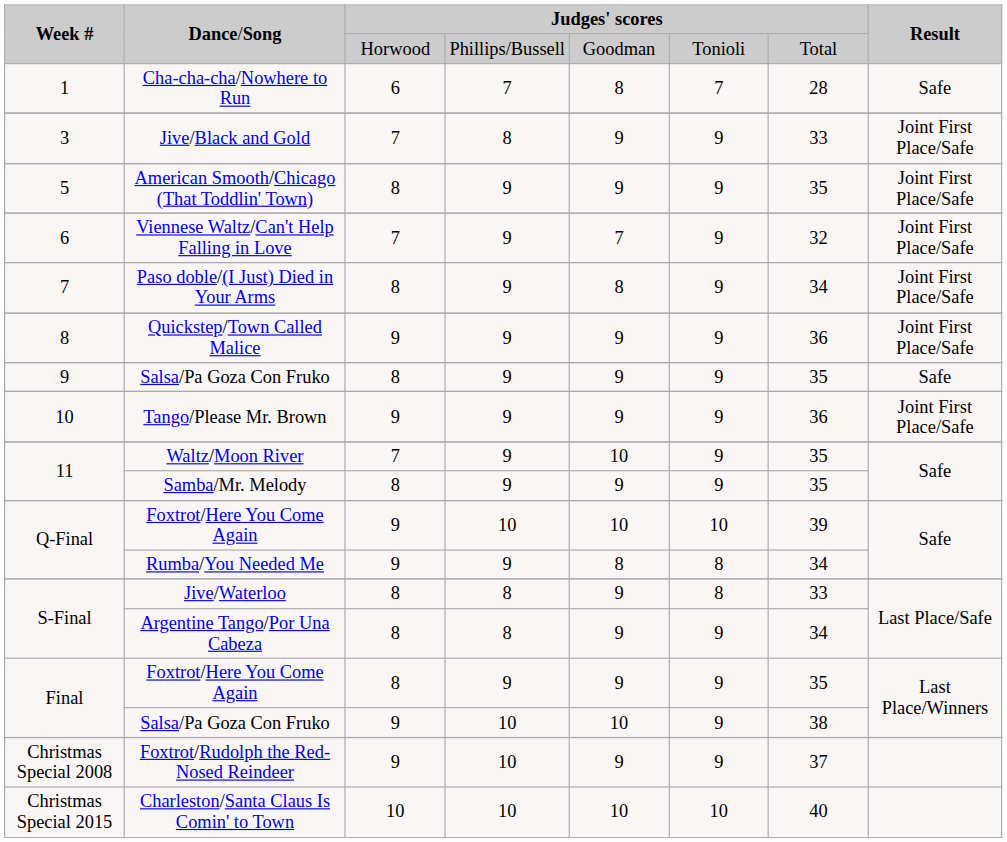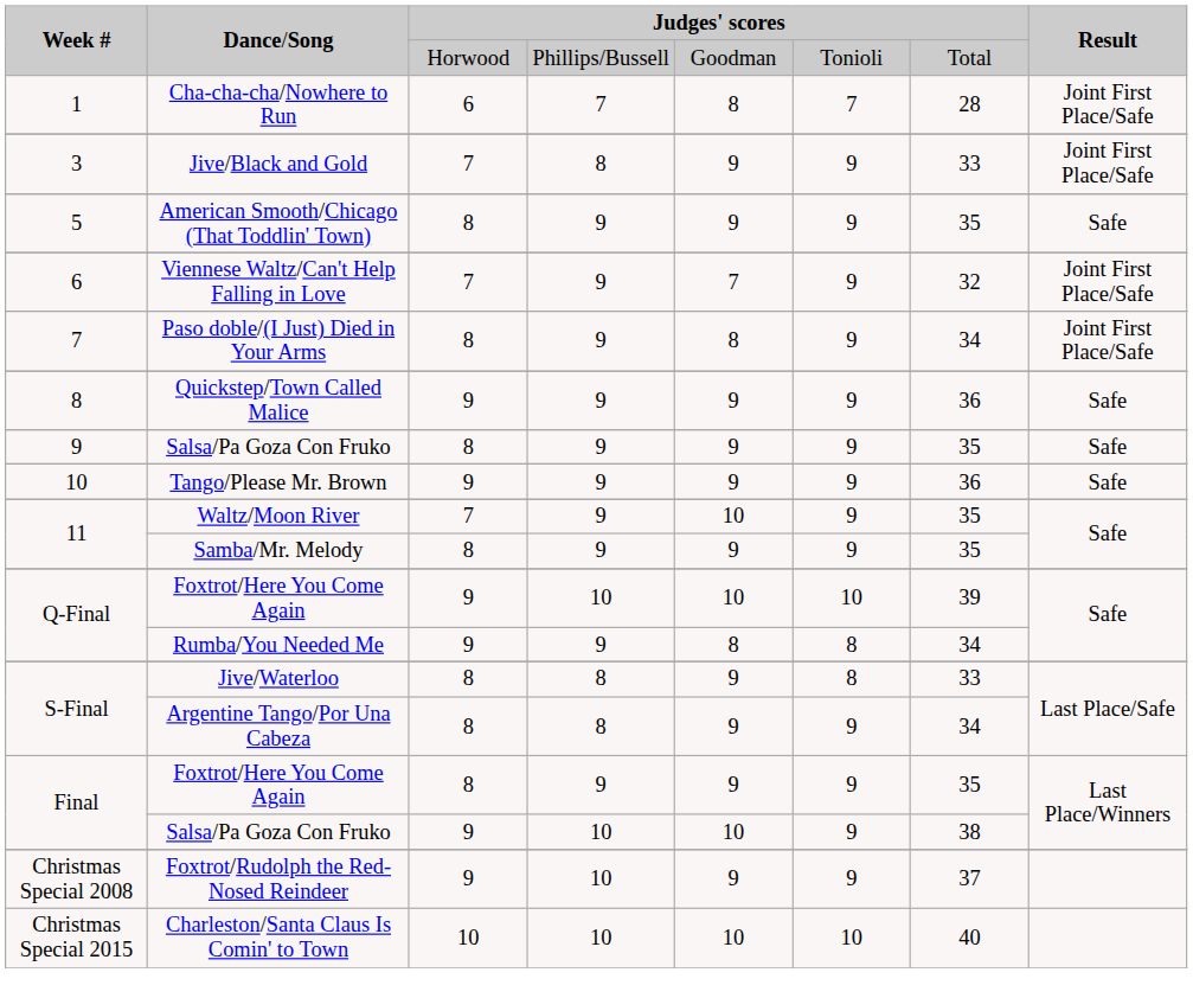Cha-cha-cha/Nowhere to Run | column 8: Safe -> Joint First Place/Safe
American Smooth/Chicago (That Toddlin' Town) | column 8: Joint First Place/Safe -> Safe
Quickstep/Town Called Malice | column 8: Joint First Place/Safe -> Safe
Tango/Please Mr. Brown | column 8: Joint First Place/Safe -> Safe
